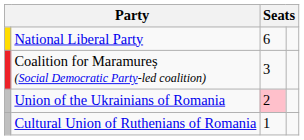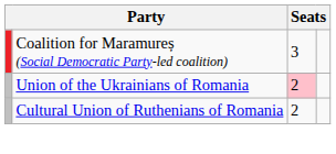- row: National Liberal Party | 6
Cultural Union of Ruthenians of Romania | column 3: 1 -> 2
